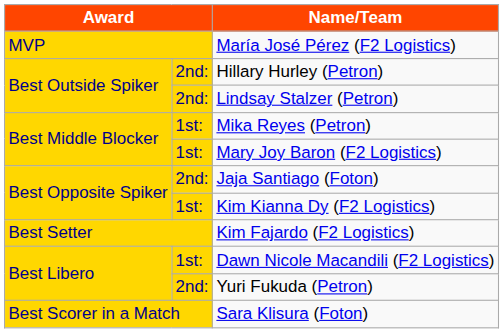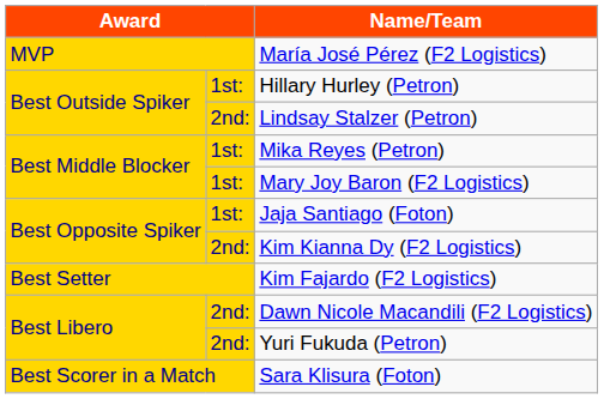Hillary Hurley (Petron) | column 2: 2nd: -> 1st:
Jaja Santiago (Foton) | column 2: 2nd: -> 1st:
Kim Kianna Dy (F2 Logistics) | column 2: 1st: -> 2nd:
Dawn Nicole Macandili (F2 Logistics) | column 2: 1st: -> 2nd:
